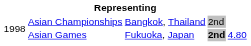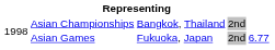Asian Games | column 4: bold -> normal
Asian Games | column 5: 4.80 -> 6.77
